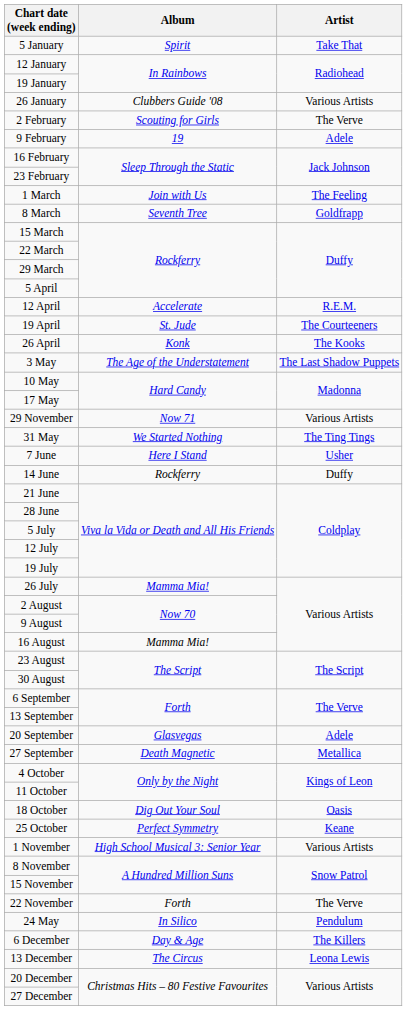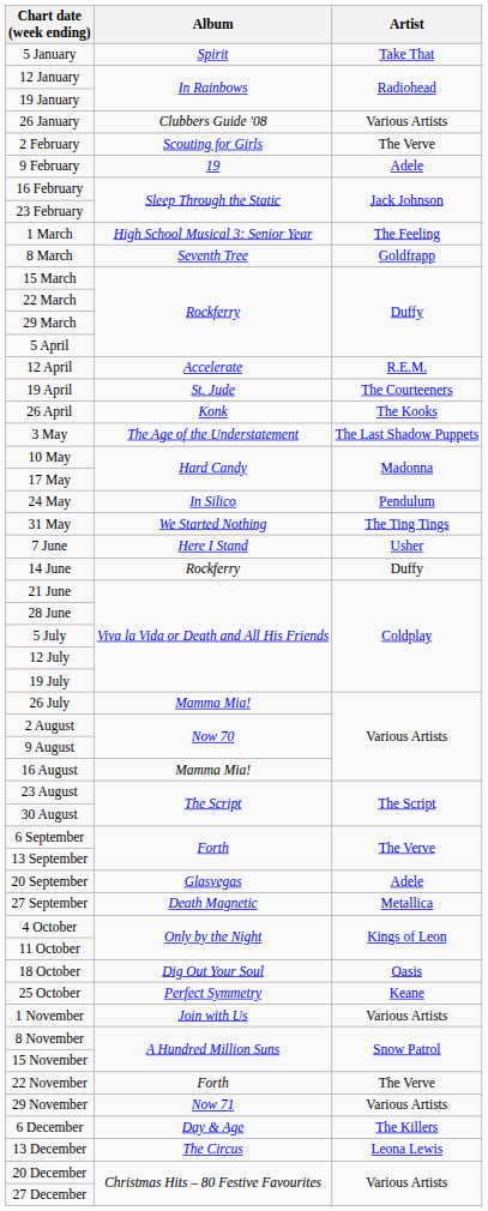1 March | Album: Join with Us -> High School Musical 3: Senior Year
rows swapped: 24 May <-> 29 November
1 November | Album: High School Musical 3: Senior Year -> Join with Us
